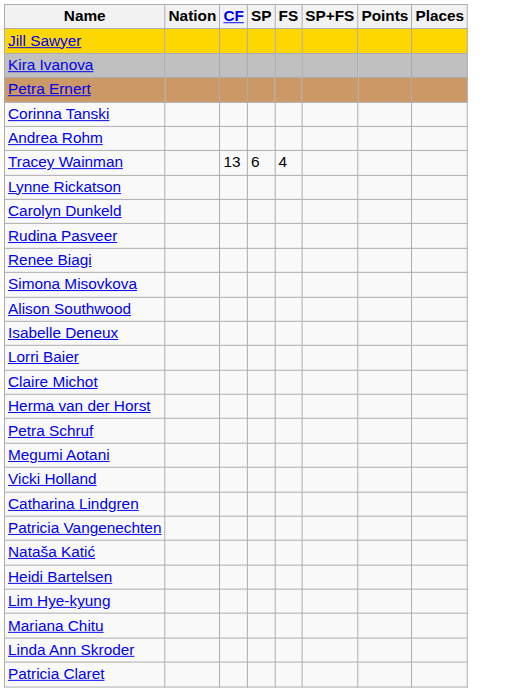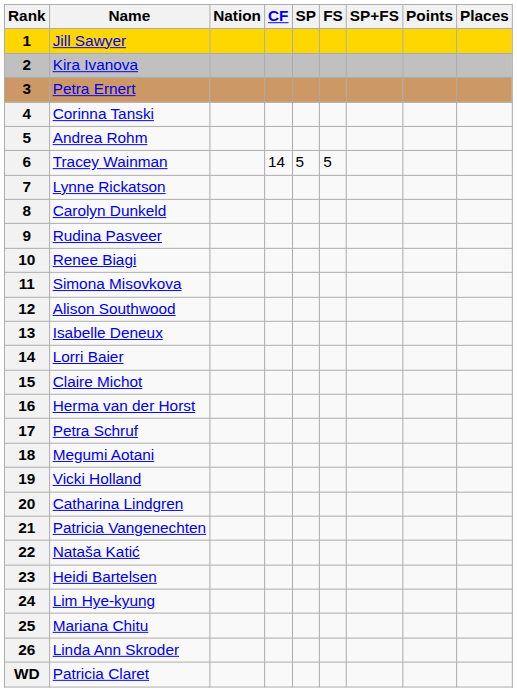+ column: Rank | 1 | 2 | 3 | 4 | 5 | 6 | 7 | 8 | 9 | 10 | 11 | 12 | 13 | 14 | 15 | 16 | 17 | 18 | 19 | 20 | 21 | 22 | 23 | 24 | 25 | 26 | WD
Tracey Wainman | CF: 13 -> 14
Tracey Wainman | SP: 6 -> 5
Tracey Wainman | FS: 4 -> 5
